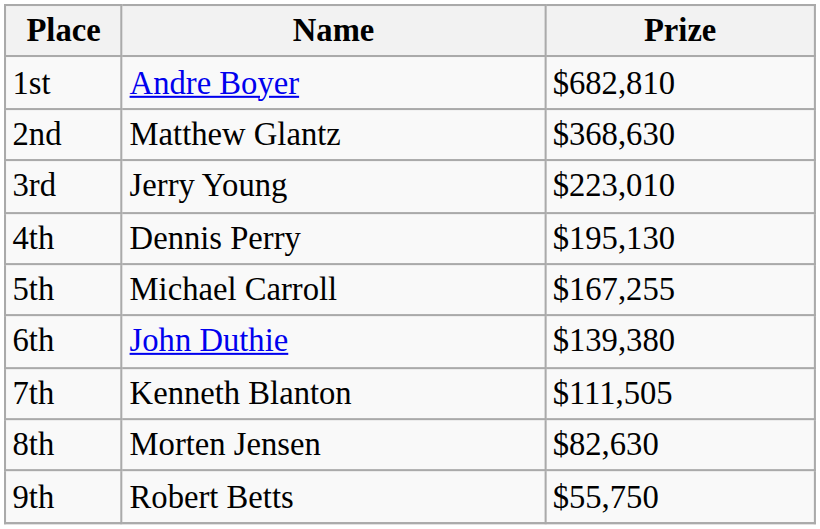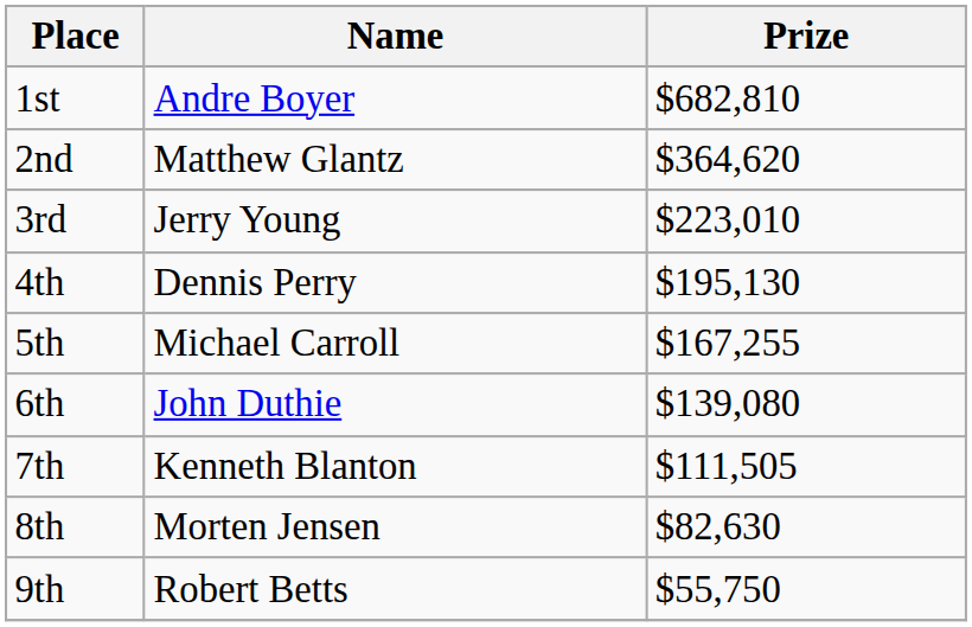2nd | Prize: $368,630 -> $364,620
6th | Prize: $139,380 -> $139,080
